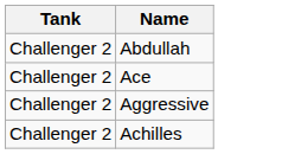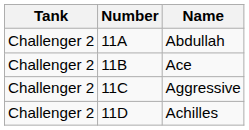+ column: Number | 11A | 11B | 11C | 11D
